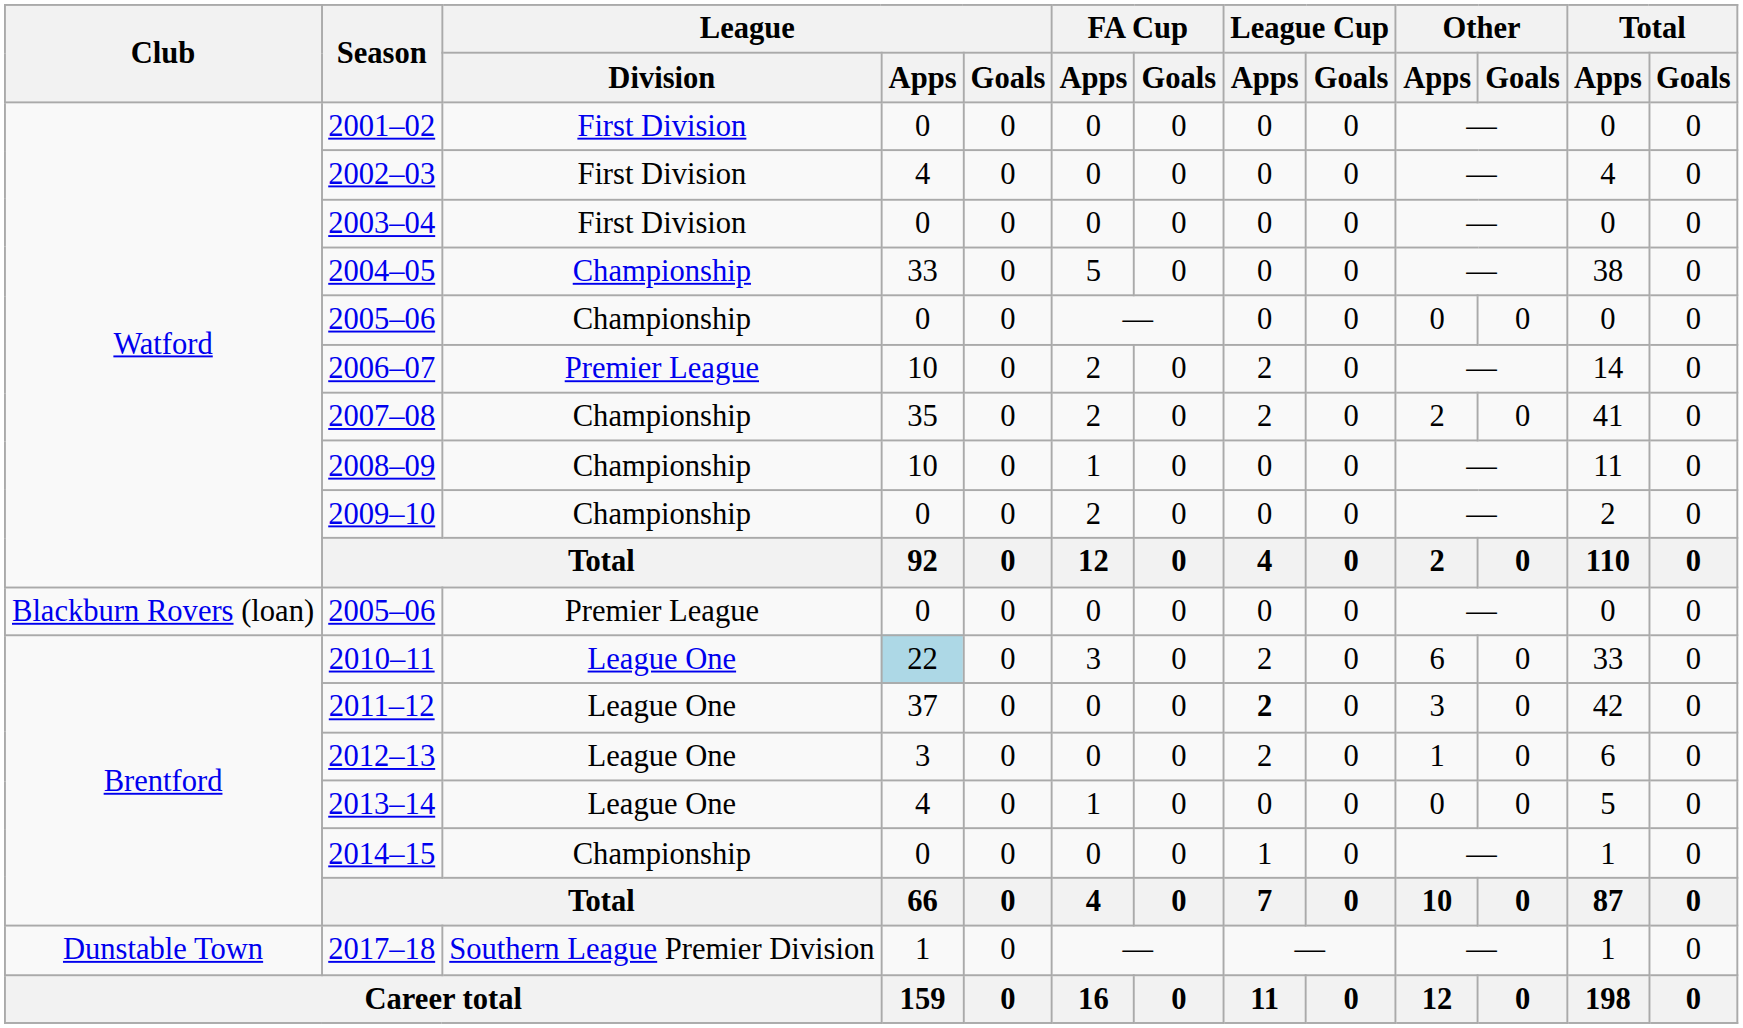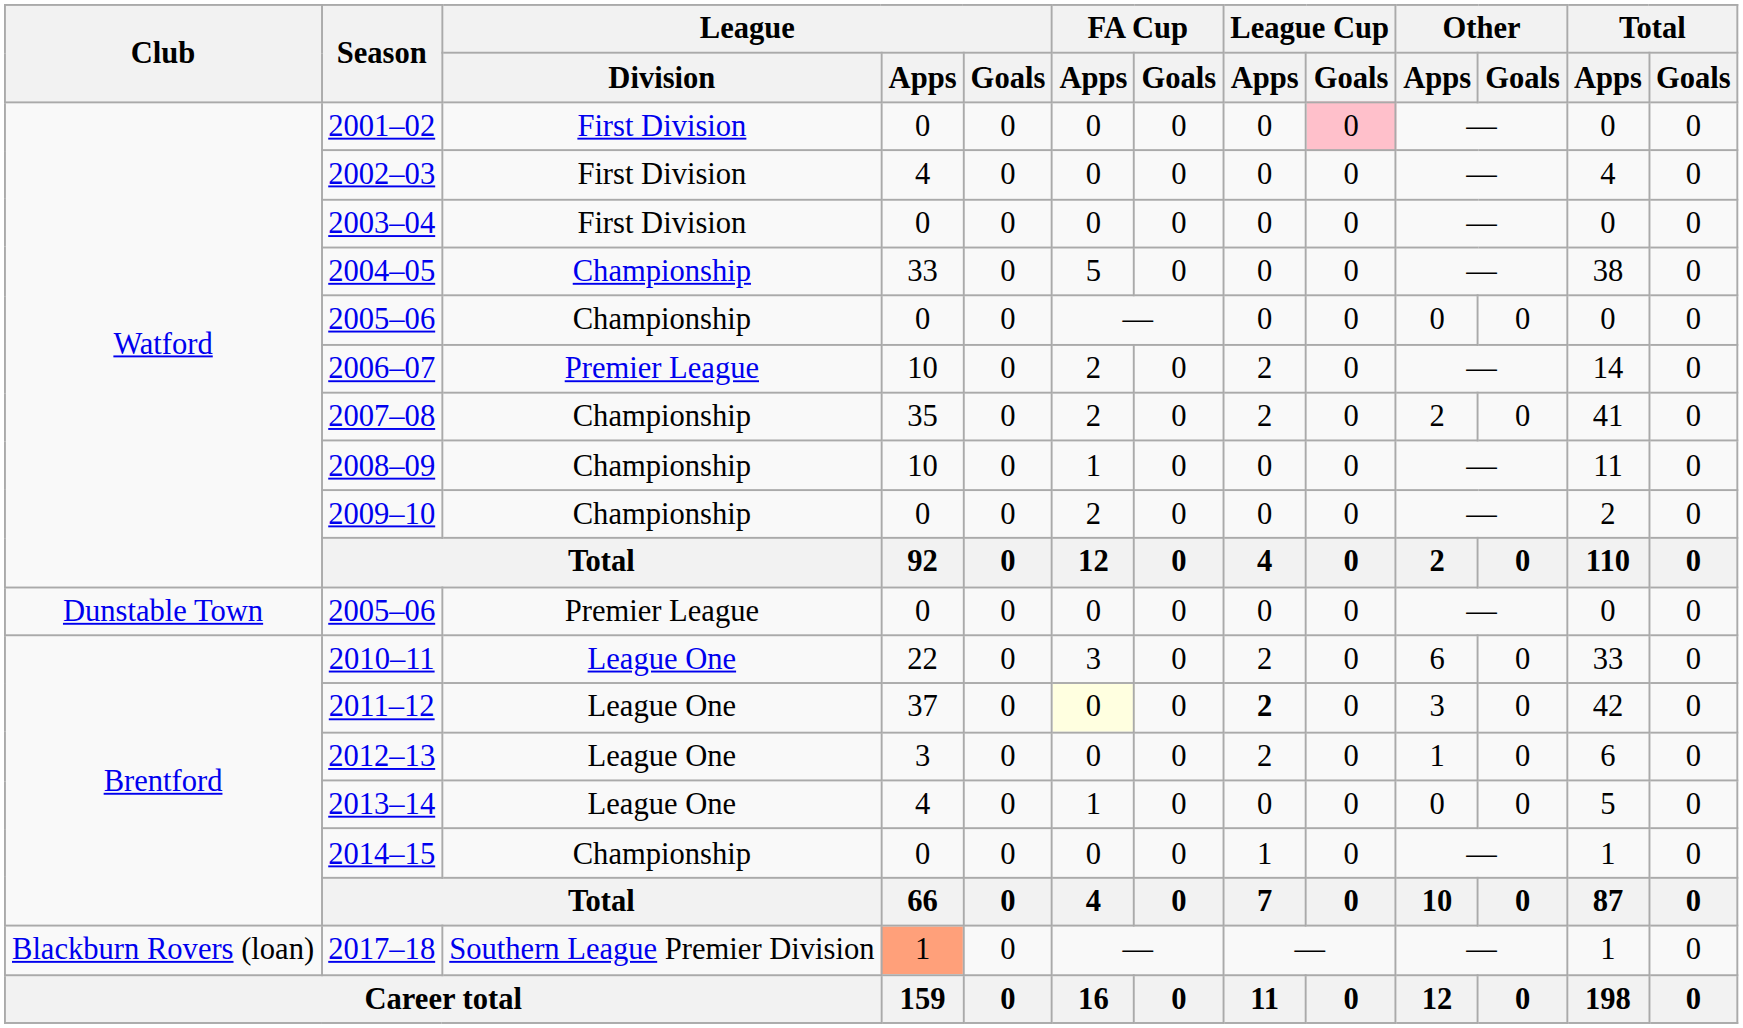2001–02 | League Cup / Goals: no background -> pink background
2005–06 / Premier League | Club: Blackburn Rovers (loan) -> Dunstable Town
2010–11 | League / Apps: lightblue background -> no background
2011–12 | FA Cup / Apps: no background -> lightyellow background
2017–18 | Club: Dunstable Town -> Blackburn Rovers (loan)
2017–18 | League / Apps: no background -> lightsalmon background
